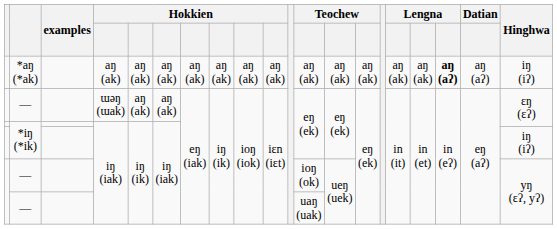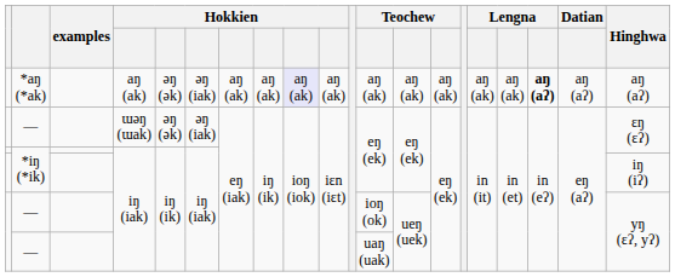*aŋ (*ak) | column 5: aŋ (ak) -> əŋ (ək)
*aŋ (*ak) | column 6: aŋ (ak) -> əŋ (iak)
*aŋ (*ak) | column 9: no background -> lavender background
*aŋ (*ak) | Hinghwa: iŋ (iʔ) -> aŋ (aʔ)
— / ɯəŋ (ɯak) | column 5: aŋ (ak) -> əŋ (ək)
— / ɯəŋ (ɯak) | column 6: aŋ (ak) -> əŋ (iak)
